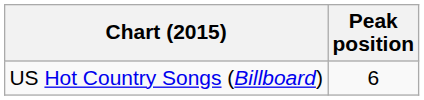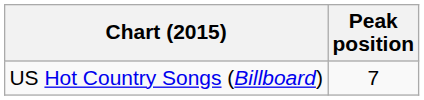US Hot Country Songs (Billboard) | Peak position: 6 -> 7
